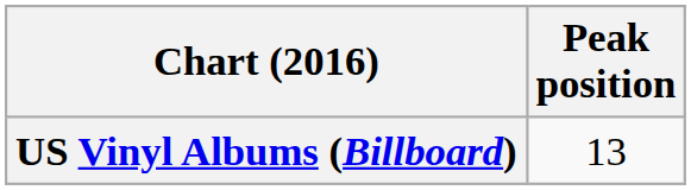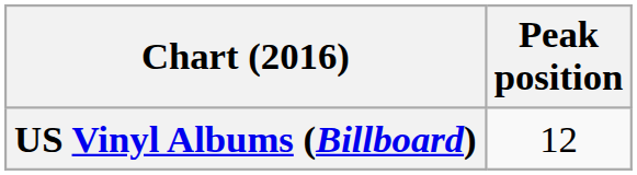US Vinyl Albums (Billboard) | Peak position: 13 -> 12
